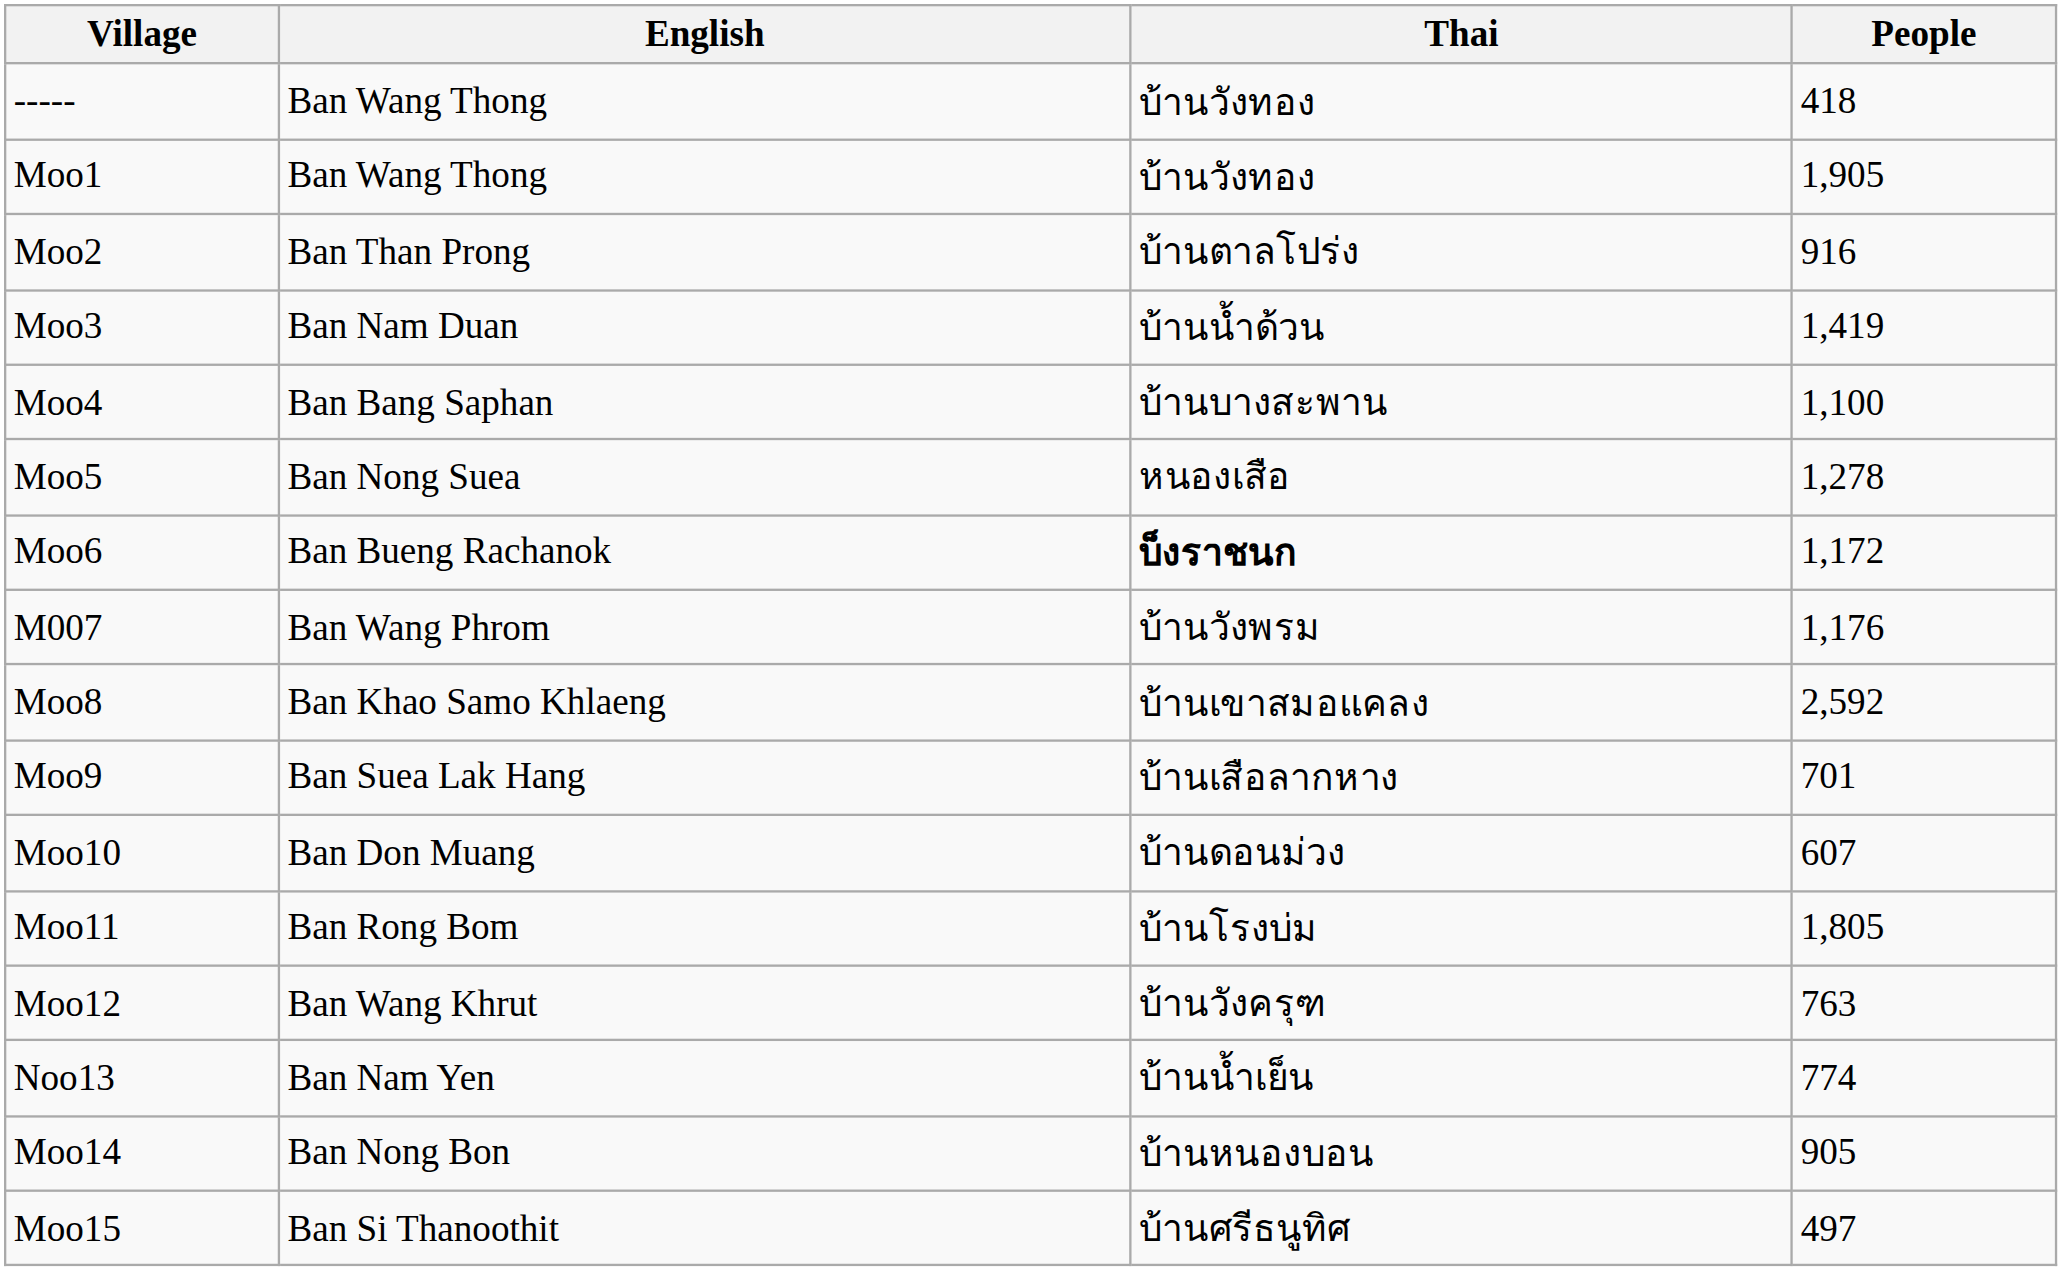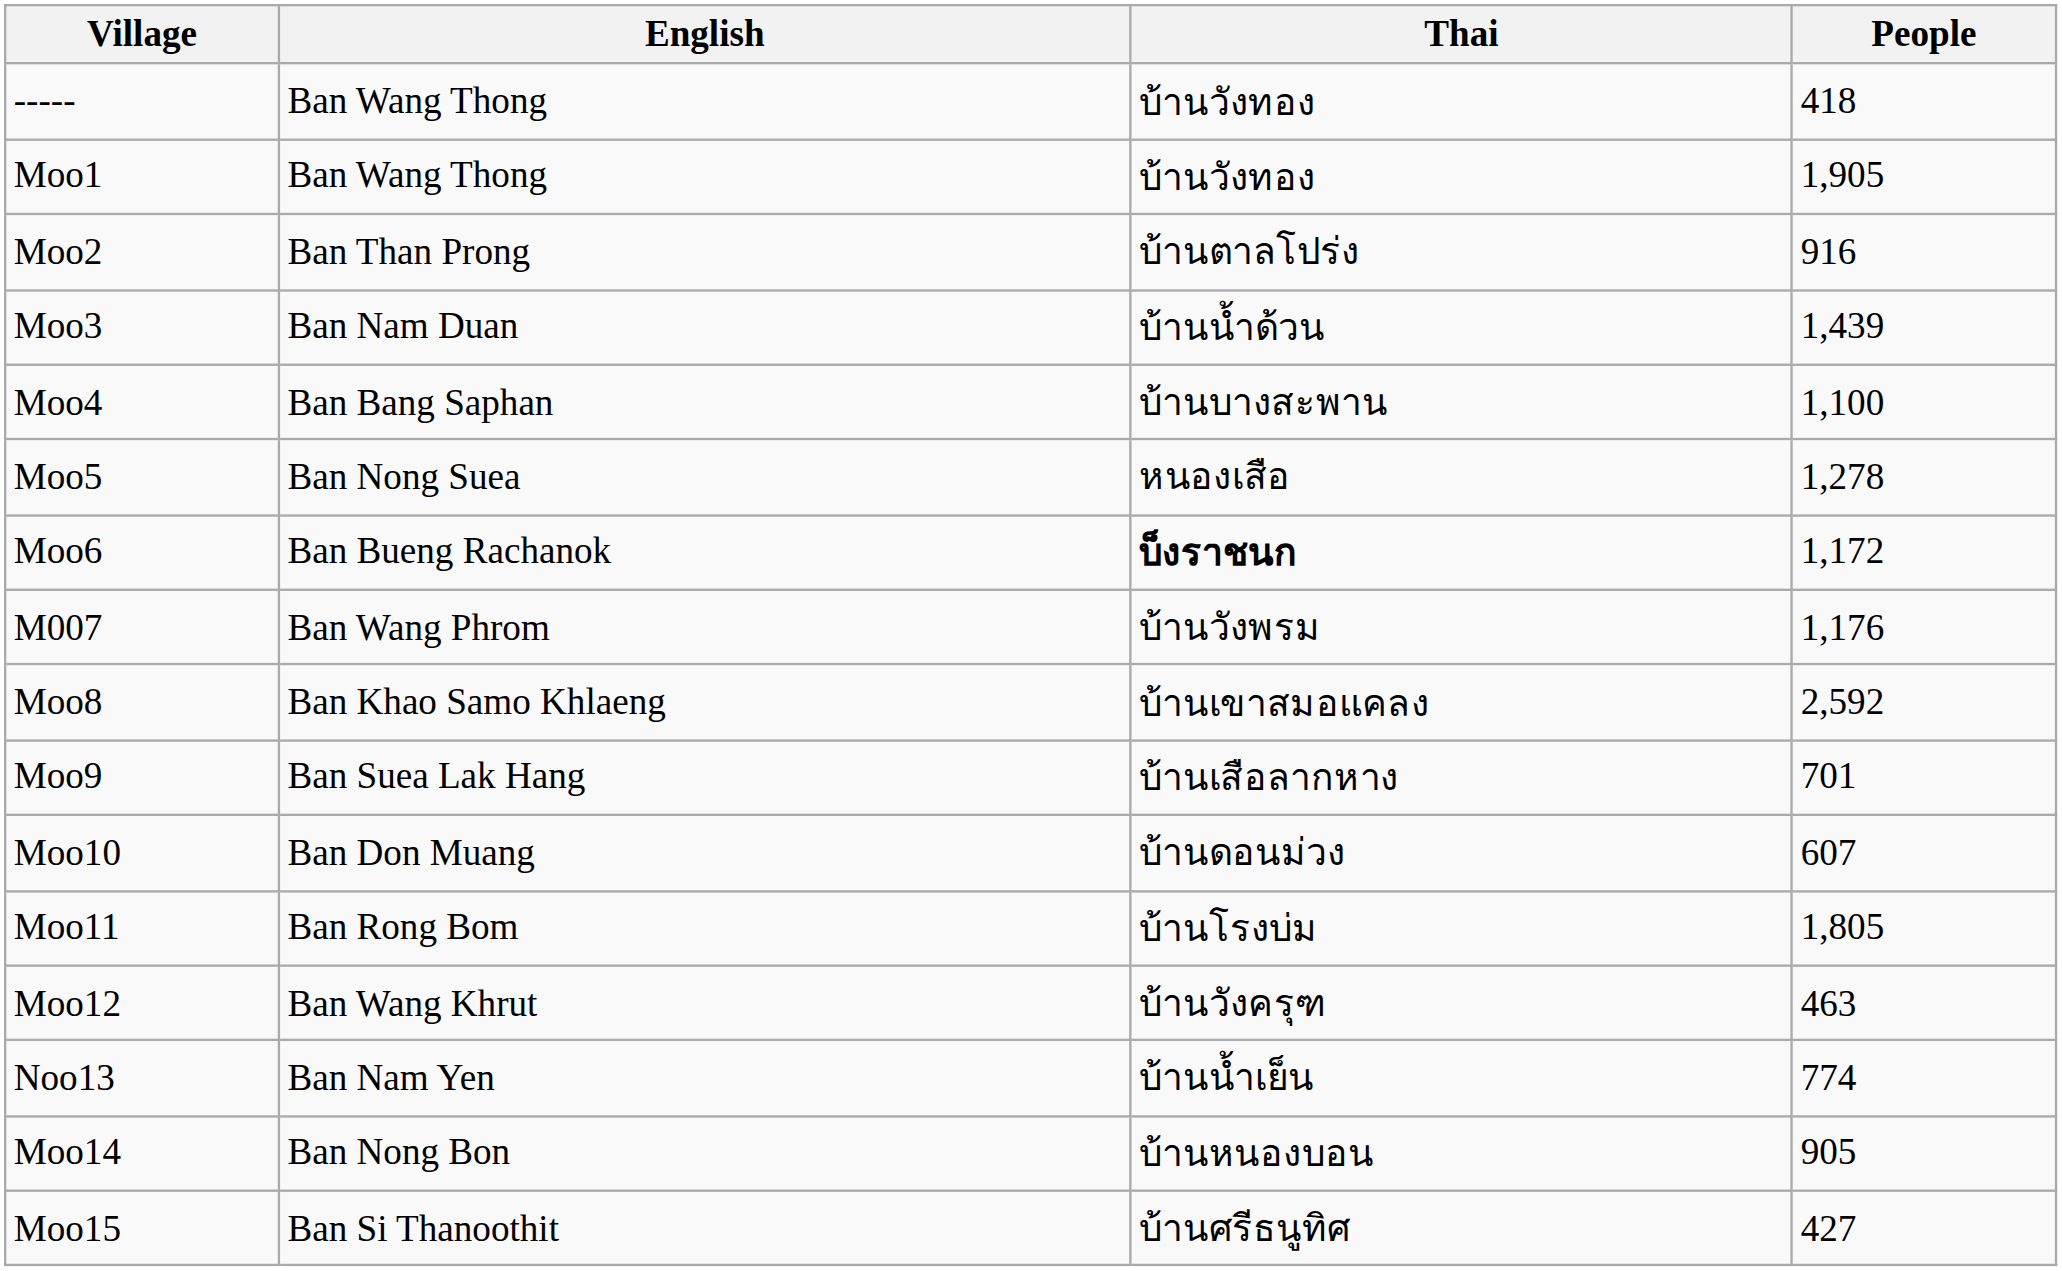Moo3 | People: 1,419 -> 1,439
Moo12 | People: 763 -> 463
Moo15 | People: 497 -> 427
